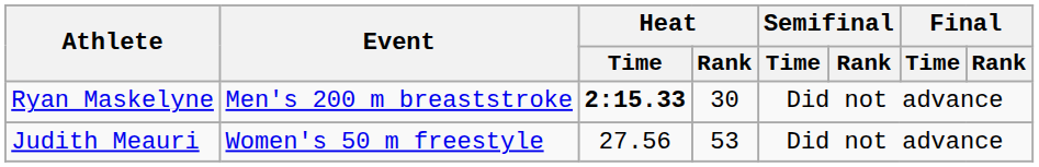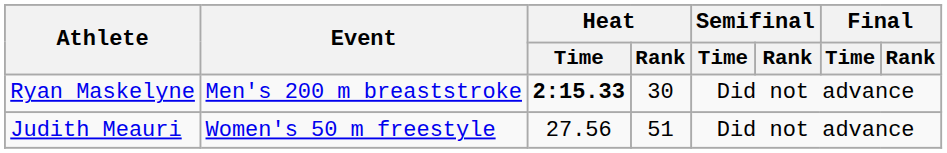Judith Meauri | Heat / Rank: 53 -> 51
